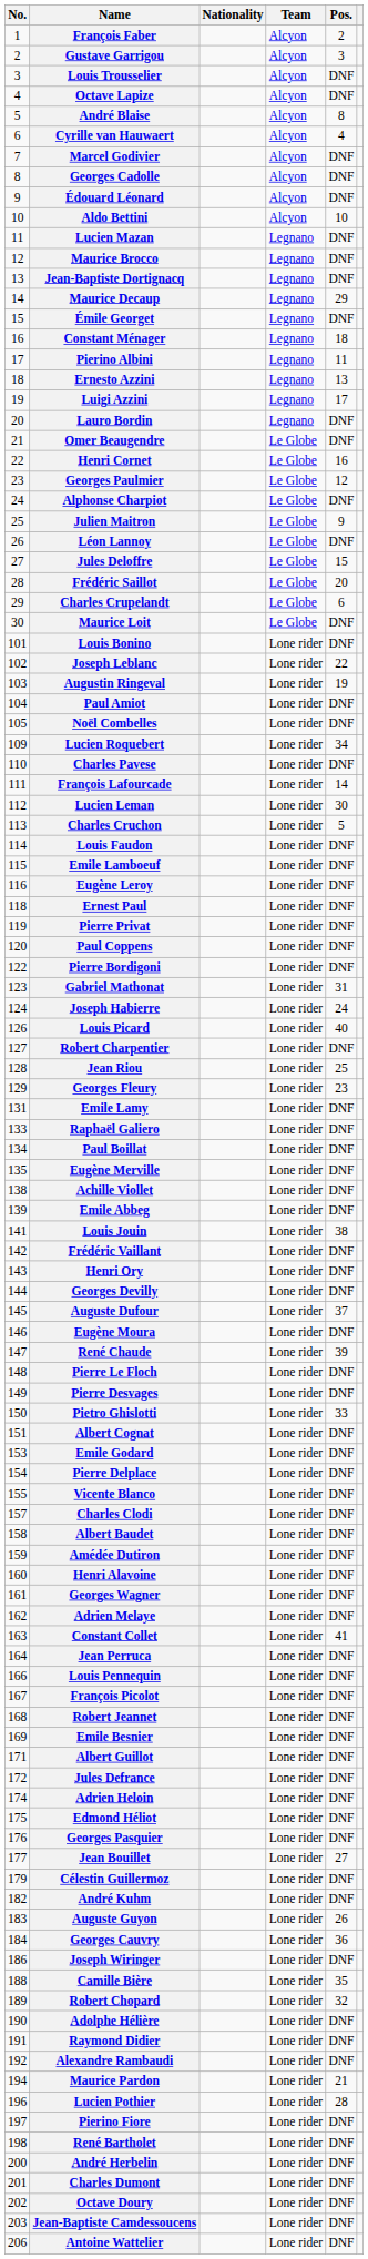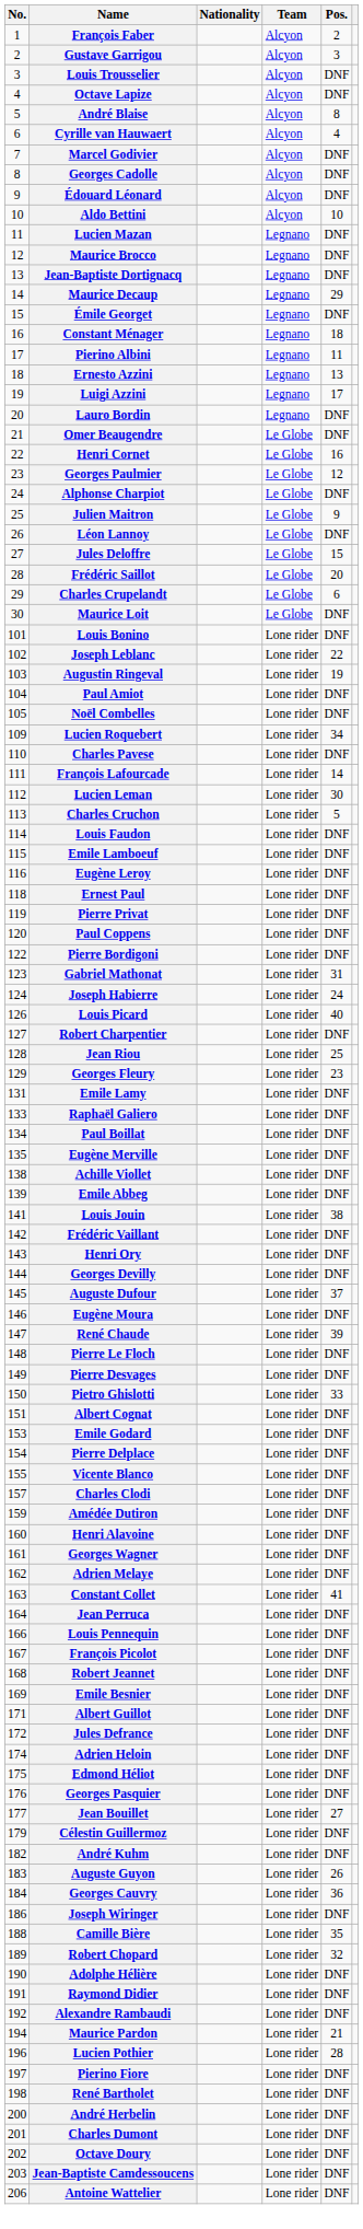- row: 158 | Albert Baudet | Lone rider | DNF
